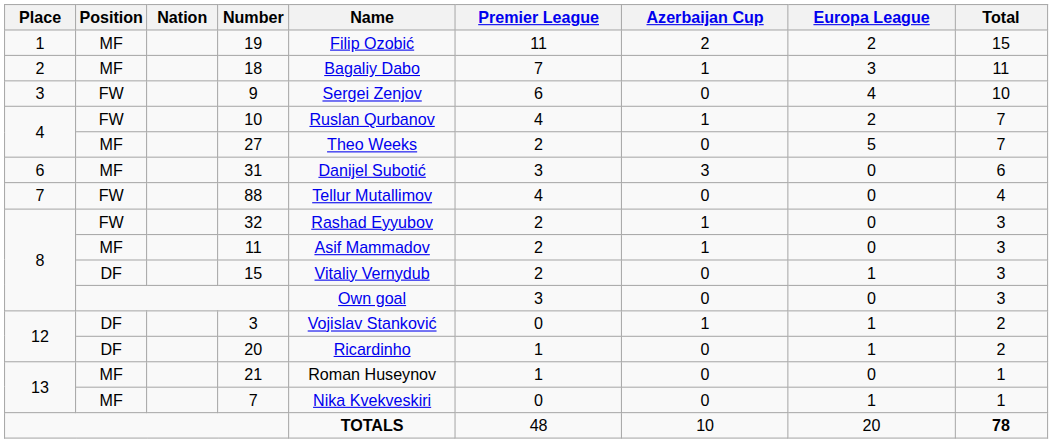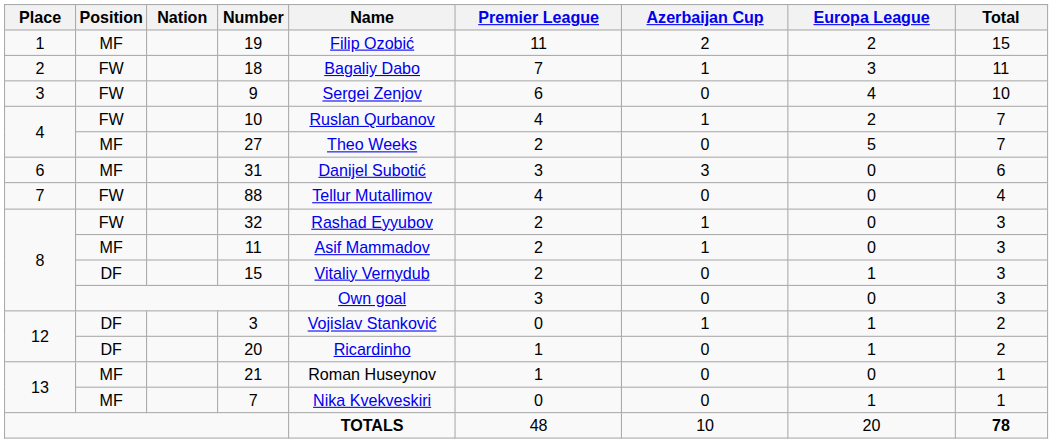18 | Position: MF -> FW
